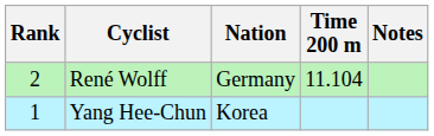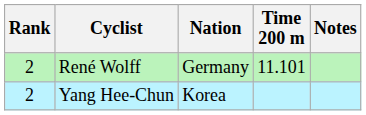René Wolff | Time 200 m: 11.104 -> 11.101
Yang Hee-Chun | Rank: 1 -> 2
